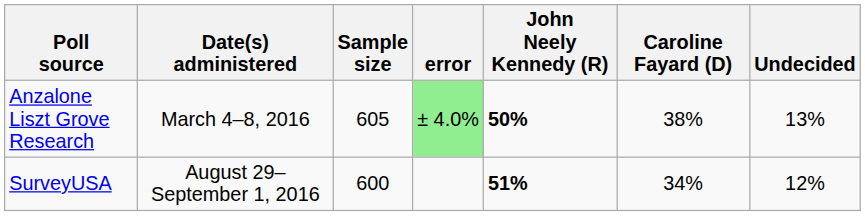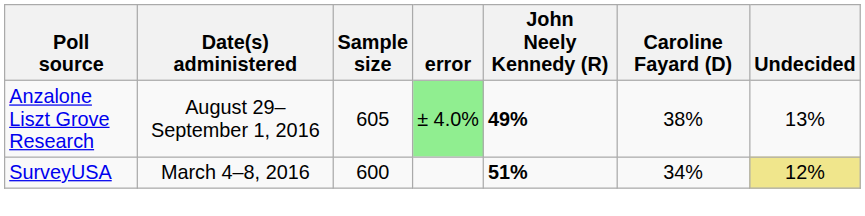Anzalone Liszt Grove Research | Date(s) administered: March 4–8, 2016 -> August 29–September 1, 2016
Anzalone Liszt Grove Research | John Neely Kennedy (R): 50% -> 49%
SurveyUSA | Date(s) administered: August 29–September 1, 2016 -> March 4–8, 2016
SurveyUSA | Undecided: no background -> khaki background
